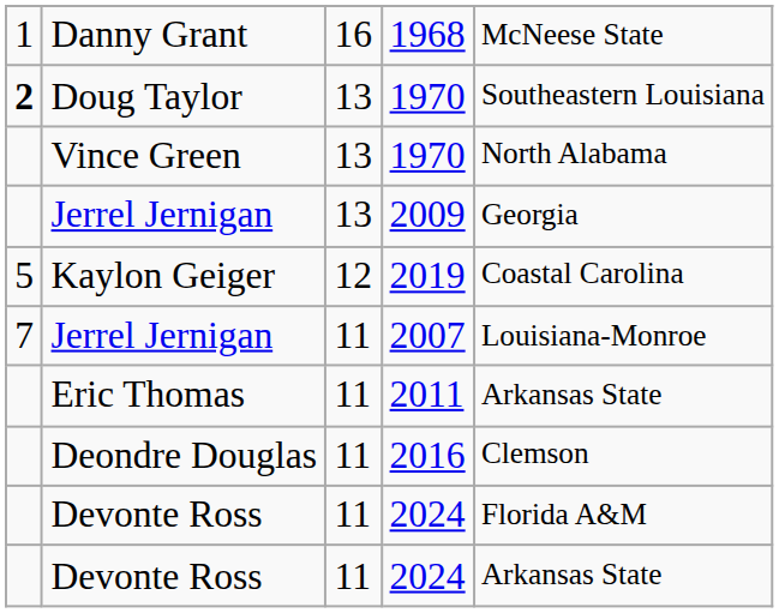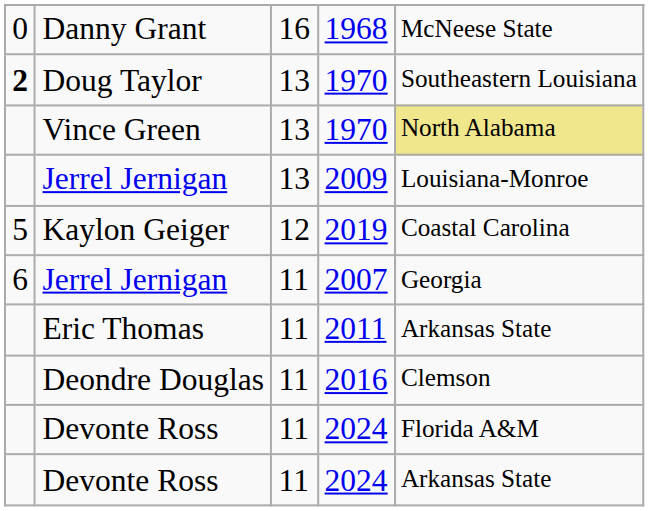Danny Grant | column 1: 1 -> 0
Vince Green | column 5: no background -> khaki background
Jerrel Jernigan / 2009 | column 5: Georgia -> Louisiana-Monroe
Jerrel Jernigan / 2007 | column 1: 7 -> 6
Jerrel Jernigan / 2007 | column 5: Louisiana-Monroe -> Georgia
